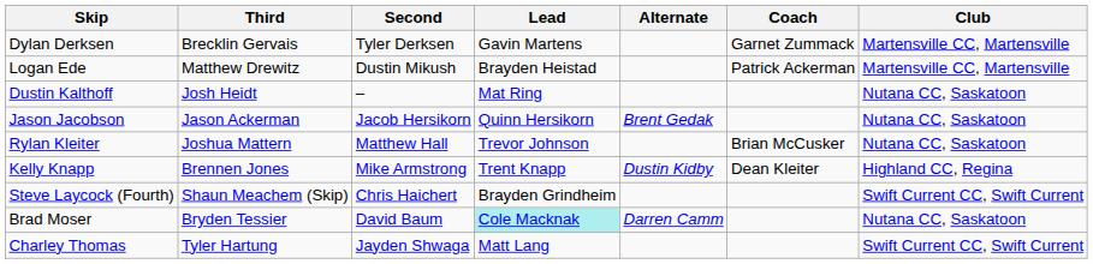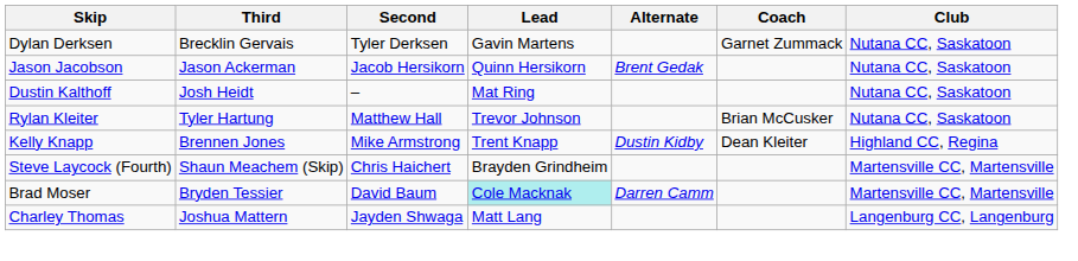Dylan Derksen | Club: Martensville CC, Martensville -> Nutana CC, Saskatoon
- row: Logan Ede | Matthew Drewitz | Dustin Mikush | Brayden Heistad | Patrick Ackerman | Martensville CC, Martensville
rows swapped: Jason Jacobson <-> Dustin Kalthoff
Rylan Kleiter | Third: Joshua Mattern -> Tyler Hartung
Steve Laycock (Fourth) | Club: Swift Current CC, Swift Current -> Martensville CC, Martensville
Brad Moser | Club: Nutana CC, Saskatoon -> Martensville CC, Martensville
Charley Thomas | Third: Tyler Hartung -> Joshua Mattern
Charley Thomas | Club: Swift Current CC, Swift Current -> Langenburg CC, Langenburg
